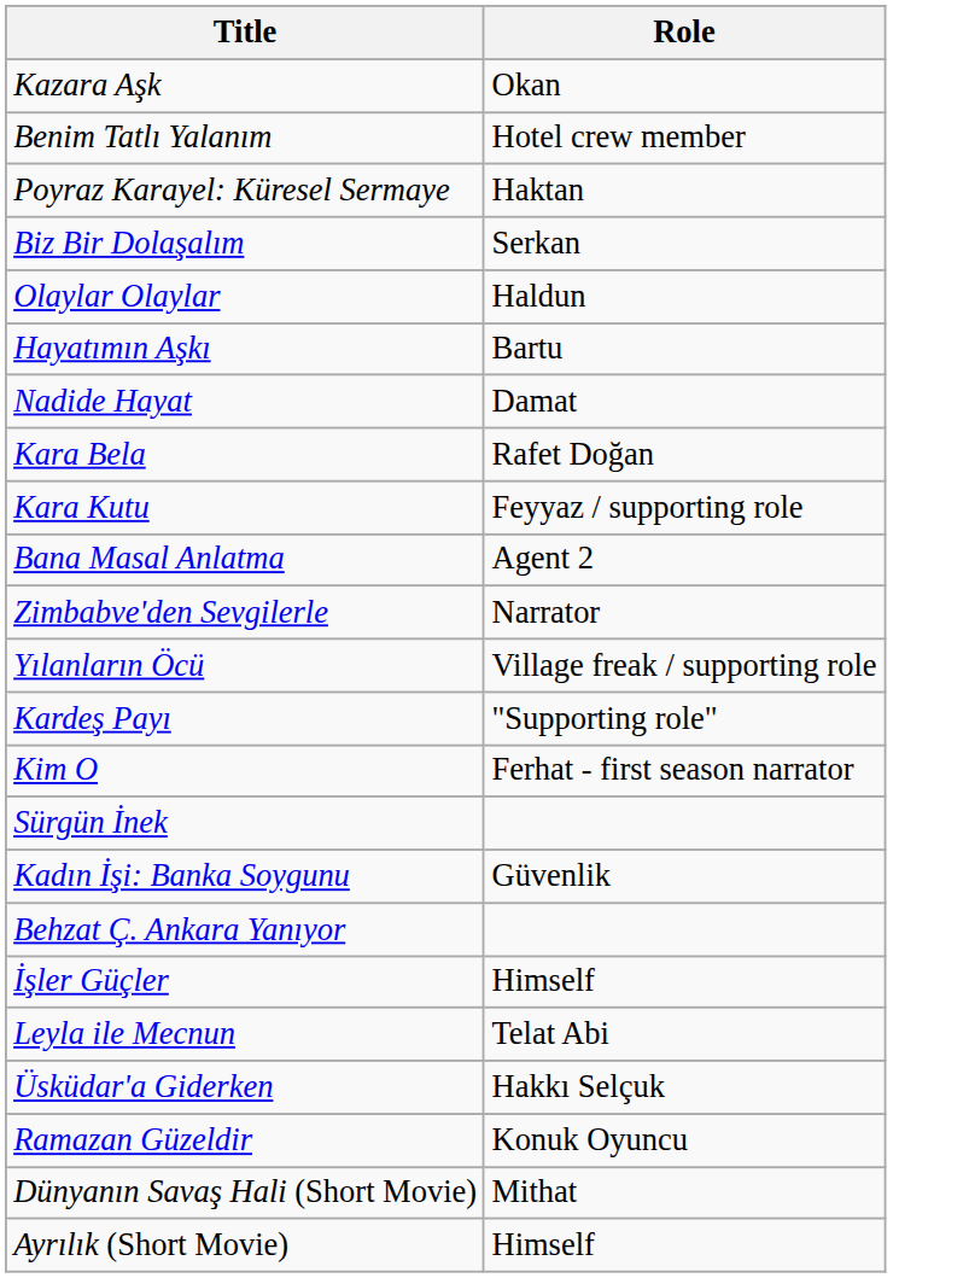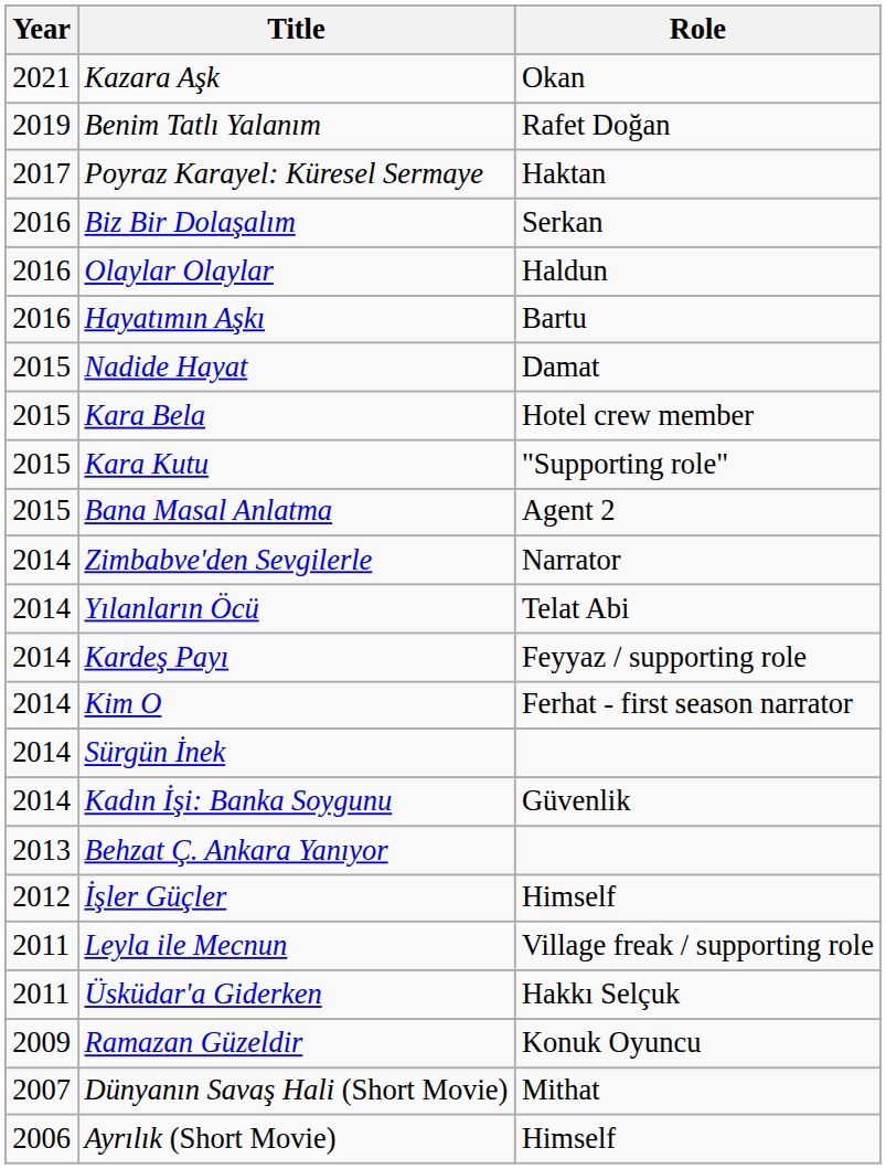+ column: Year | 2021 | 2019 | 2017 | 2016 | 2016 | 2016 | 2015 | 2015 | 2015 | 2015 | 2014 | 2014 | 2014 | 2014 | 2014 | 2014 | 2013 | 2012 | 2011 | 2011 | 2009 | 2007 | 2006
Benim Tatlı Yalanım | Role: Hotel crew member -> Rafet Doğan
Kara Bela | Role: Rafet Doğan -> Hotel crew member
Kara Kutu | Role: Feyyaz / supporting role -> "Supporting role"
Yılanların Öcü | Role: Village freak / supporting role -> Telat Abi
Kardeş Payı | Role: "Supporting role" -> Feyyaz / supporting role
Leyla ile Mecnun | Role: Telat Abi -> Village freak / supporting role
